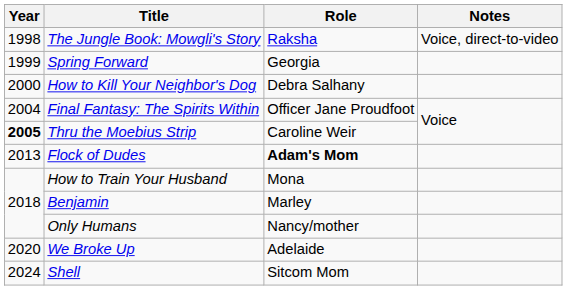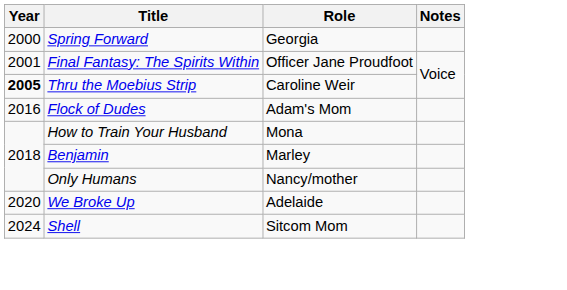- row: 1998 | The Jungle Book: Mowgli's Story | Raksha | Voice, direct-to-video
Spring Forward | Year: 1999 -> 2000
- row: 2000 | How to Kill Your Neighbor's Dog | Debra Salhany
Final Fantasy: The Spirits Within | Year: 2004 -> 2001
Flock of Dudes | Year: 2013 -> 2016
Flock of Dudes | Role: bold -> normal
